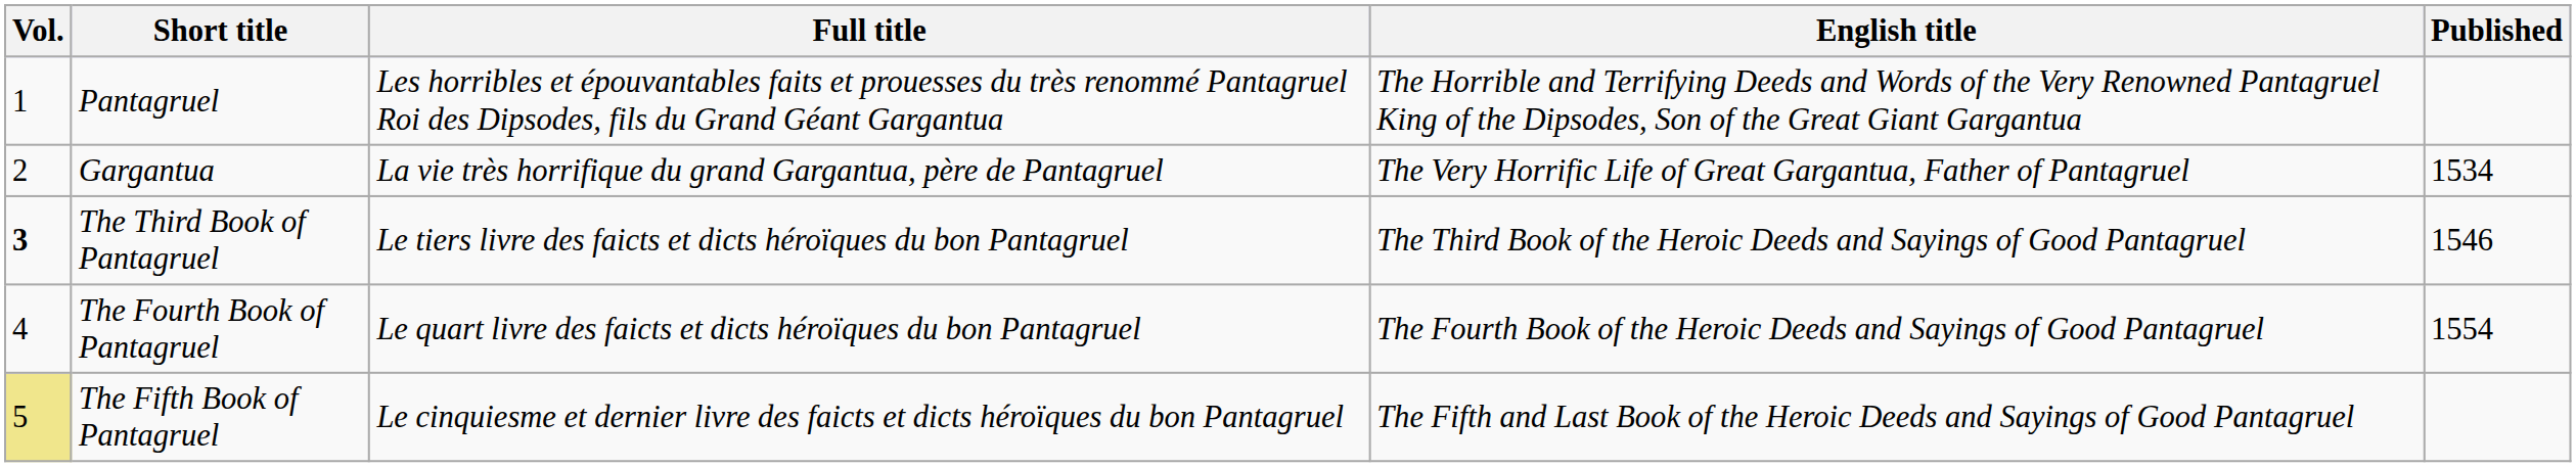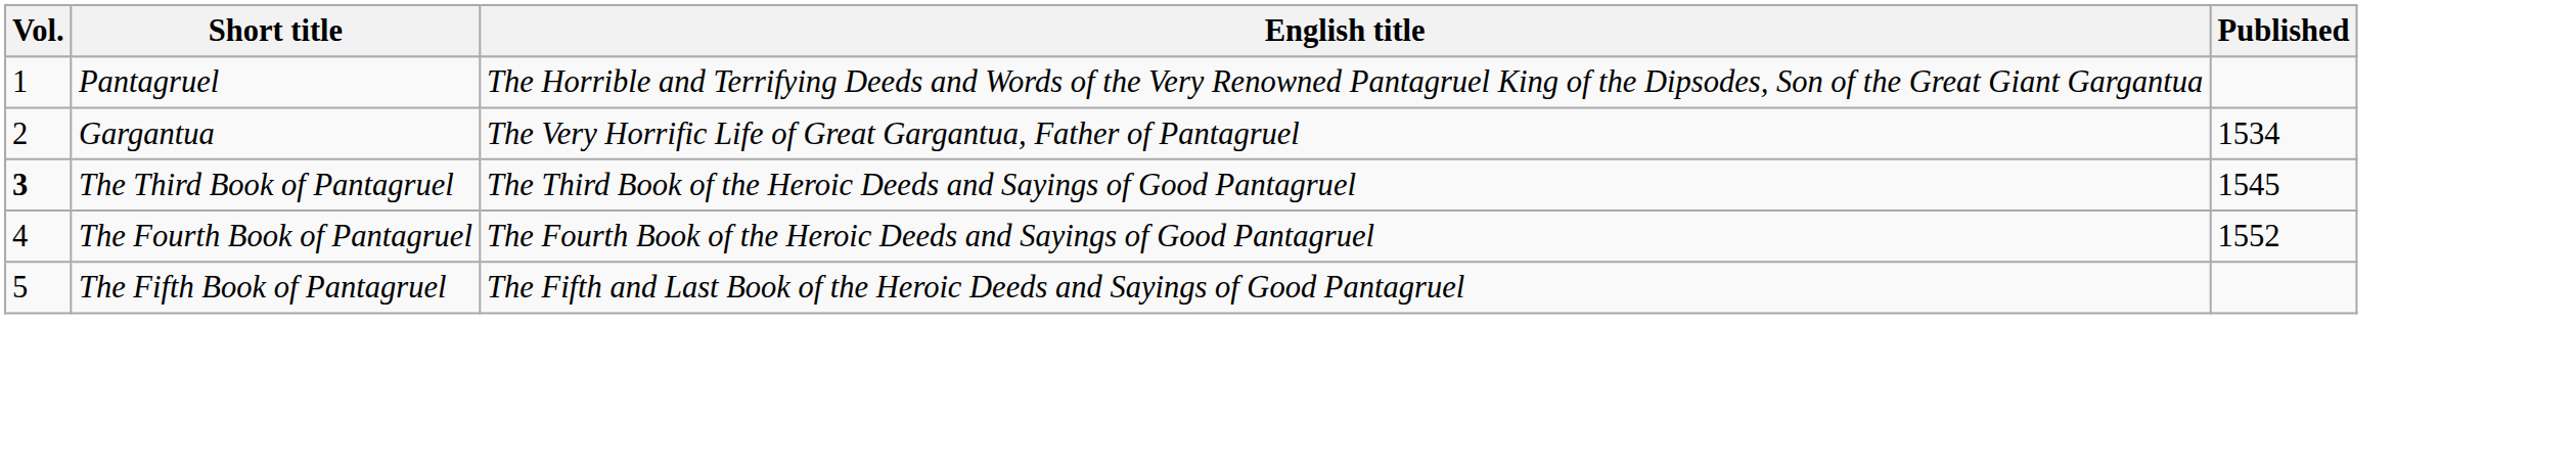- column: Full title | Les horribles et épouvantables faits et prouesses du très renommé Pantagruel Roi des Dipsodes, fils du Grand Géant Gargantua | La vie très horrifique du grand Gargantua, père de Pantagruel | Le tiers livre des faicts et dicts héroïques du bon Pantagruel | Le quart livre des faicts et dicts héroïques du bon Pantagruel | Le cinquiesme et dernier livre des faicts et dicts héroïques du bon Pantagruel
The Third Book of Pantagruel | Published: 1546 -> 1545
The Fourth Book of Pantagruel | Published: 1554 -> 1552
The Fifth Book of Pantagruel | Vol.: khaki background -> no background
